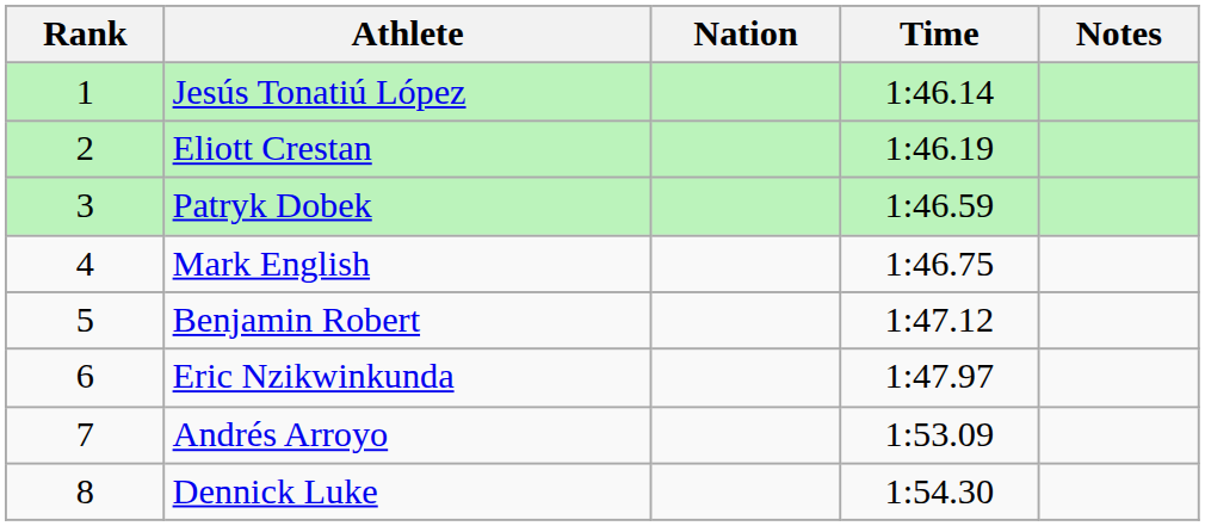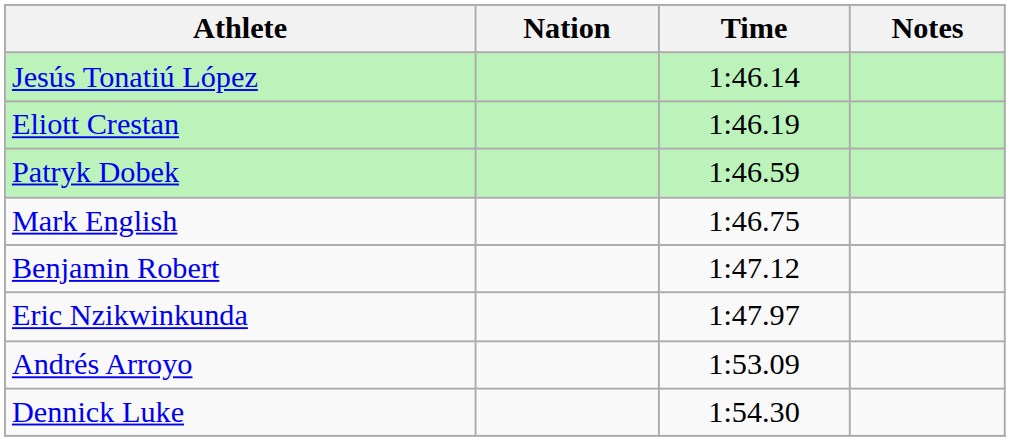- column: Rank | 1 | 2 | 3 | 4 | 5 | 6 | 7 | 8
